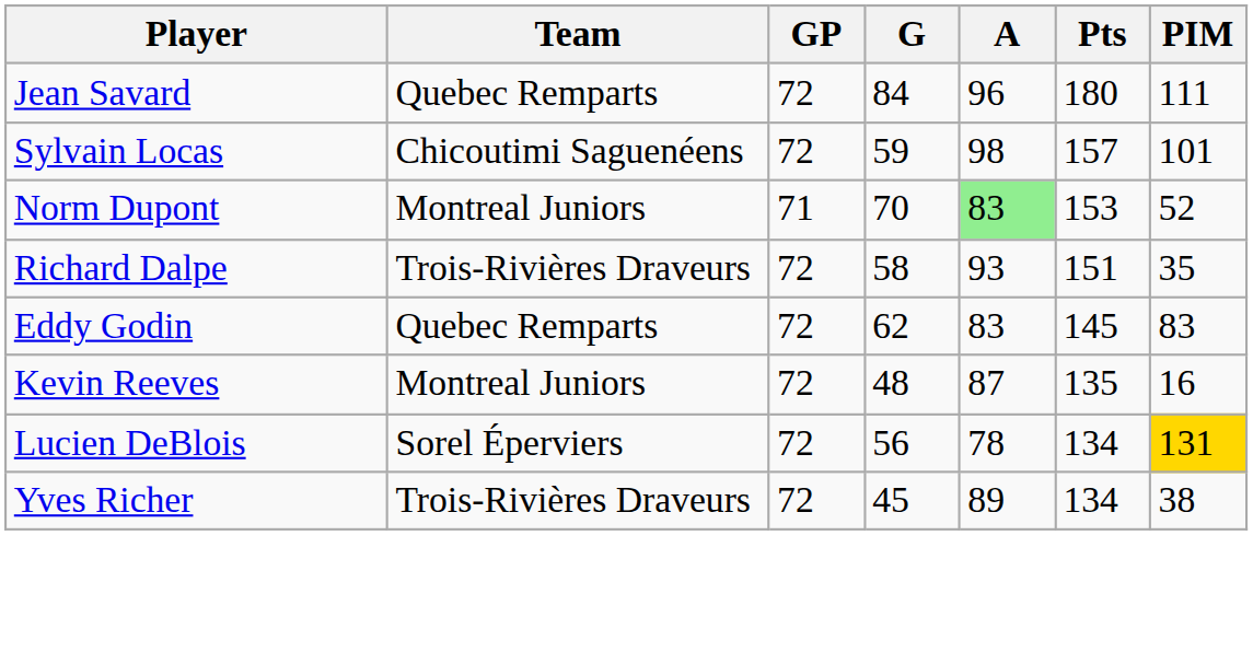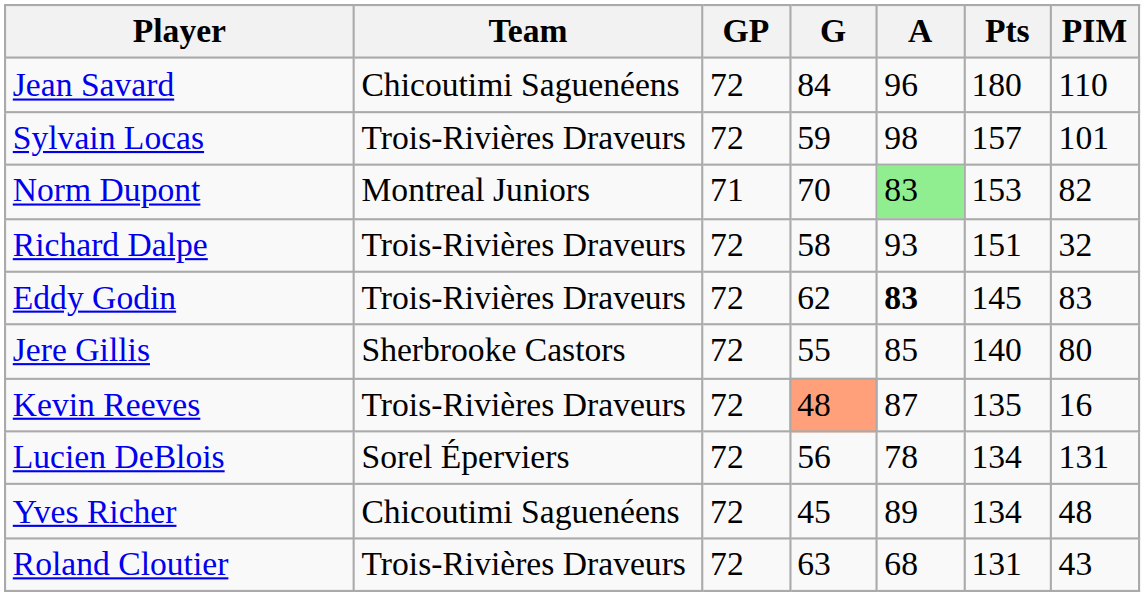Jean Savard | Team: Quebec Remparts -> Chicoutimi Saguenéens
Jean Savard | PIM: 111 -> 110
Sylvain Locas | Team: Chicoutimi Saguenéens -> Trois-Rivières Draveurs
Norm Dupont | PIM: 52 -> 82
Richard Dalpe | PIM: 35 -> 32
Eddy Godin | Team: Quebec Remparts -> Trois-Rivières Draveurs
Eddy Godin | A: normal -> bold
+ row: Jere Gillis | Sherbrooke Castors | 72 | 55 | 85 | 140 | 80
Kevin Reeves | Team: Montreal Juniors -> Trois-Rivières Draveurs
Kevin Reeves | G: no background -> lightsalmon background
Lucien DeBlois | PIM: gold background -> no background
Yves Richer | Team: Trois-Rivières Draveurs -> Chicoutimi Saguenéens
Yves Richer | PIM: 38 -> 48
+ row: Roland Cloutier | Trois-Rivières Draveurs | 72 | 63 | 68 | 131 | 43
